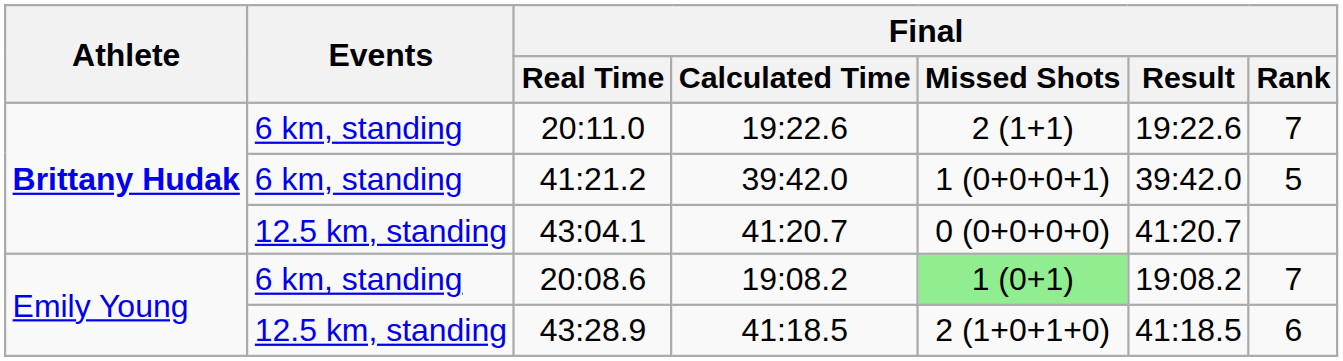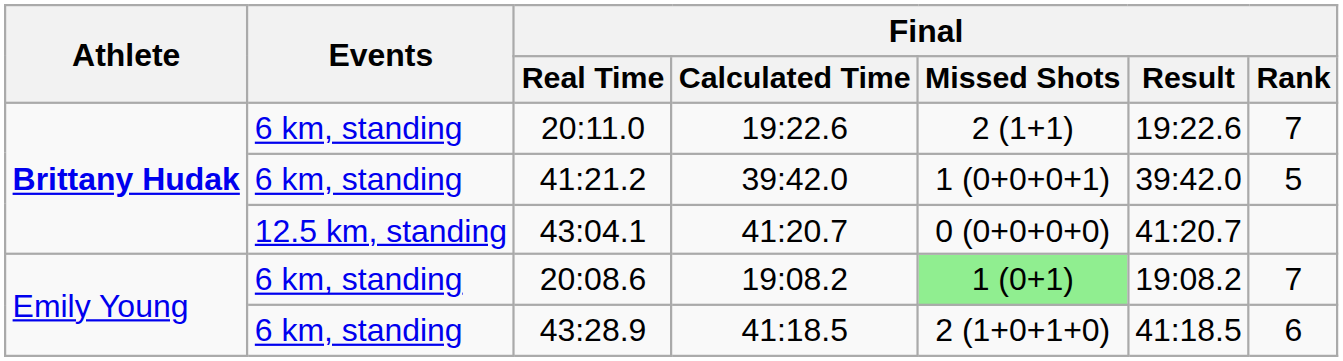43:28.9 | Events: 12.5 km, standing -> 6 km, standing
